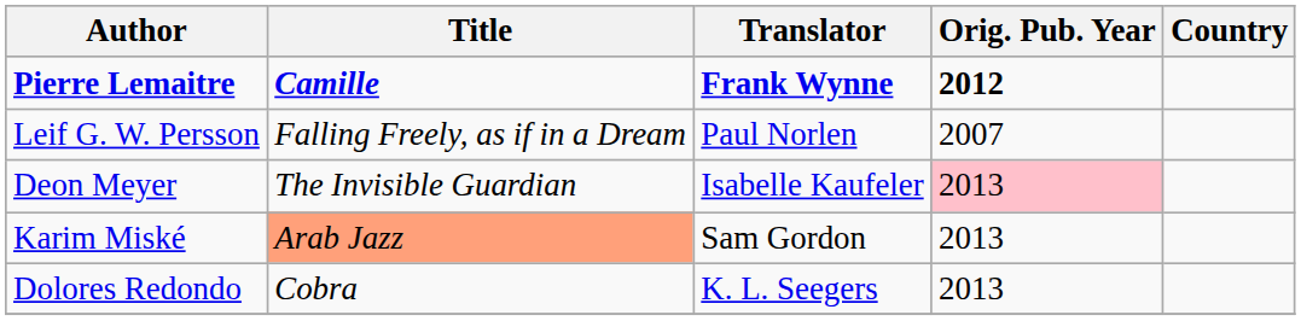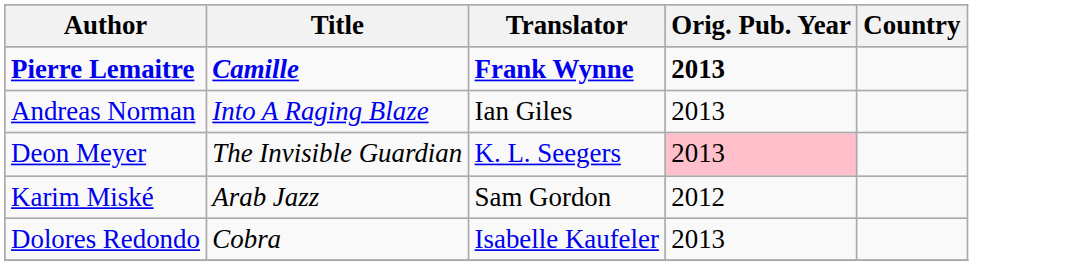Pierre Lemaitre | Orig. Pub. Year: 2012 -> 2013
+ row: Andreas Norman | Into A Raging Blaze | Ian Giles | 2013
- row: Leif G. W. Persson | Falling Freely, as if in a Dream | Paul Norlen | 2007
Deon Meyer | Translator: Isabelle Kaufeler -> K. L. Seegers
Karim Miské | Title: lightsalmon background -> no background
Karim Miské | Orig. Pub. Year: 2013 -> 2012
Dolores Redondo | Translator: K. L. Seegers -> Isabelle Kaufeler
